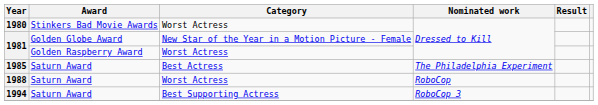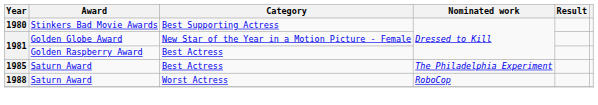1980 | Category: Worst Actress -> Best Supporting Actress
1981 / Golden Raspberry Award | Category: Worst Actress -> Best Actress
- row: 1994 | Saturn Award | Best Supporting Actress | RoboCop 3
